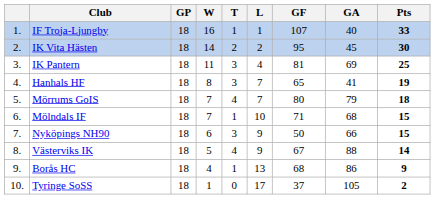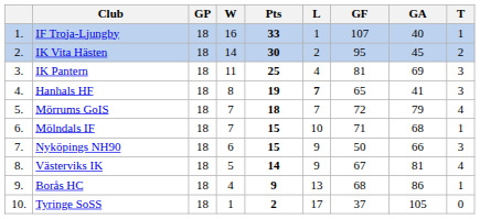columns swapped: T <-> Pts
Hanhals HF | L: normal -> bold
Mörrums GoIS | GF: 80 -> 72
Västerviks IK | GA: 88 -> 81
